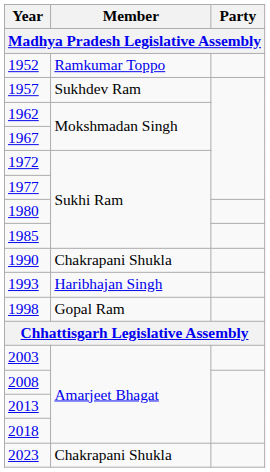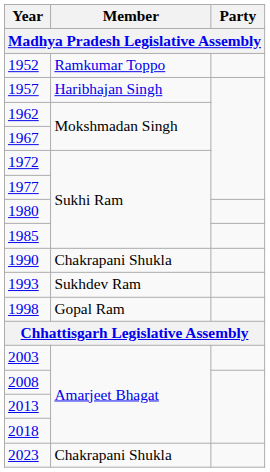1957 | Member: Sukhdev Ram -> Haribhajan Singh
1993 | Member: Haribhajan Singh -> Sukhdev Ram
